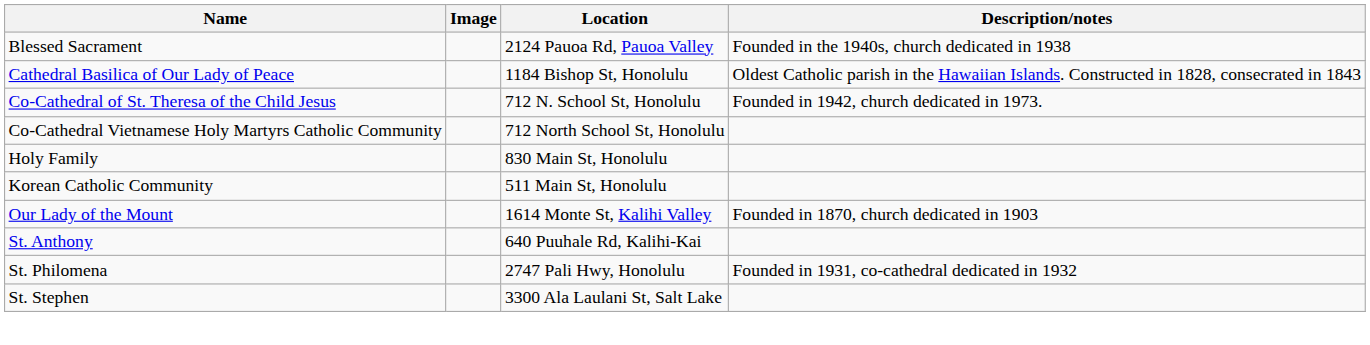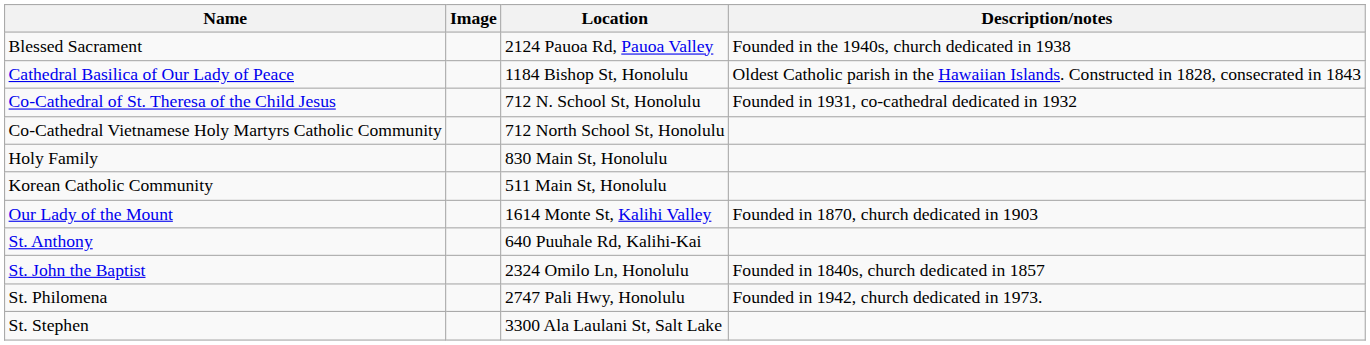Co-Cathedral of St. Theresa of the Child Jesus | Description/notes: Founded in 1942, church dedicated in 1973. -> Founded in 1931, co-cathedral dedicated in 1932
+ row: St. John the Baptist | 2324 Omilo Ln, Honolulu | Founded in 1840s, church dedicated in 1857
St. Philomena | Description/notes: Founded in 1931, co-cathedral dedicated in 1932 -> Founded in 1942, church dedicated in 1973.
